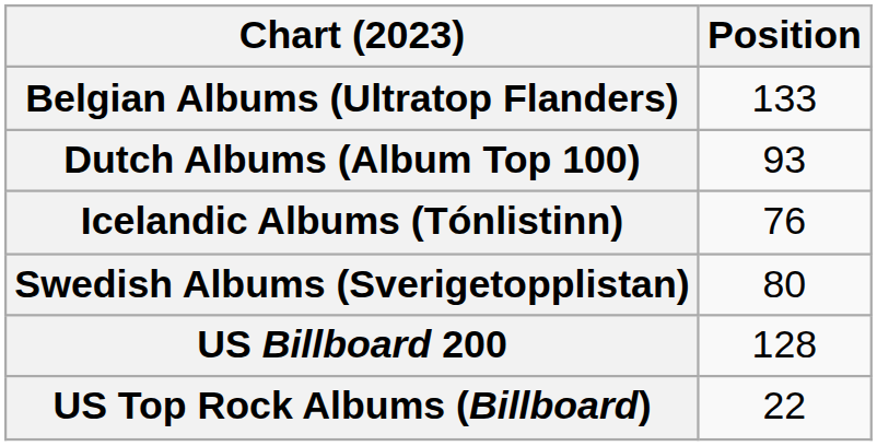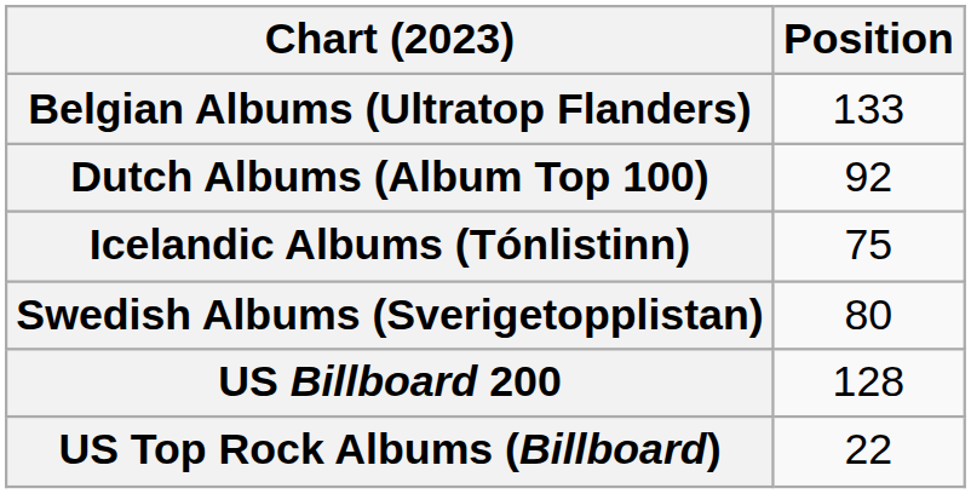Dutch Albums (Album Top 100) | Position: 93 -> 92
Icelandic Albums (Tónlistinn) | Position: 76 -> 75
